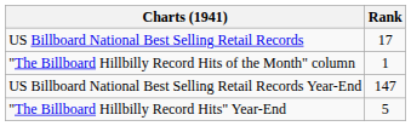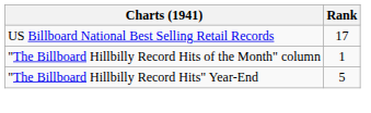- row: US Billboard National Best Selling Retail Records Year-End | 147
